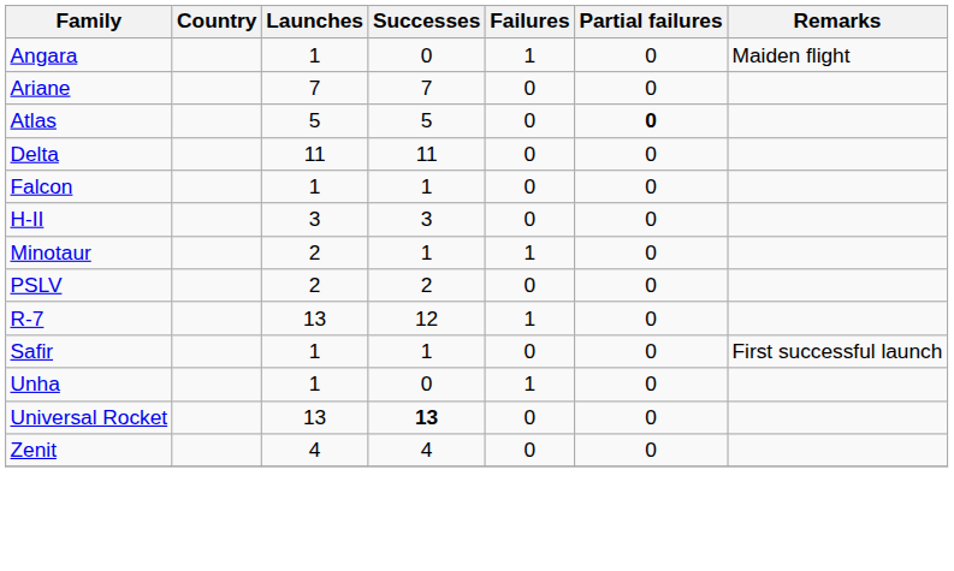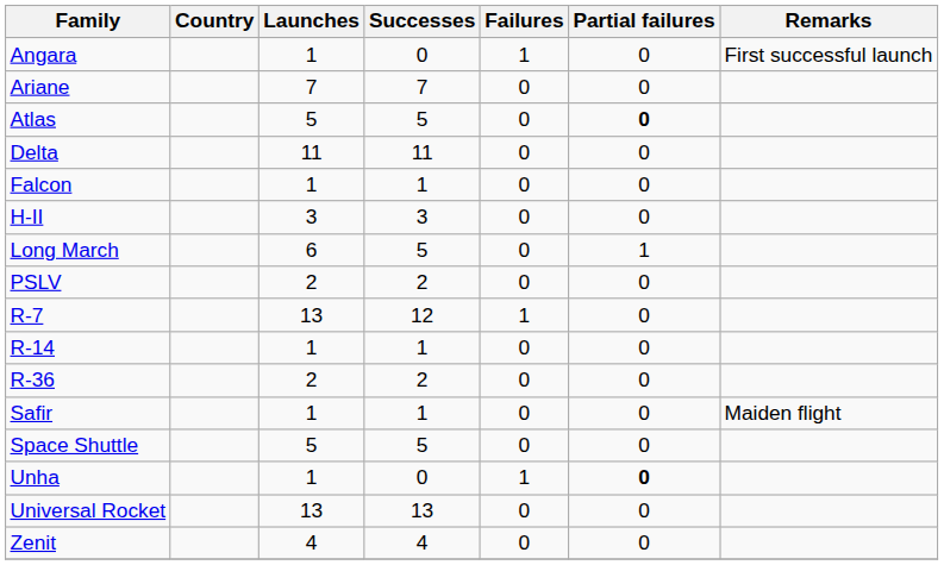Angara | Remarks: Maiden flight -> First successful launch
+ row: Long March | 6 | 5 | 0 | 1
- row: Minotaur | 2 | 1 | 1 | 0
+ row: R-14 | 1 | 1 | 0 | 0
+ row: R-36 | 2 | 2 | 0 | 0
Safir | Remarks: First successful launch -> Maiden flight
+ row: Space Shuttle | 5 | 5 | 0 | 0
Unha | Partial failures: normal -> bold
Universal Rocket | Successes: bold -> normal
